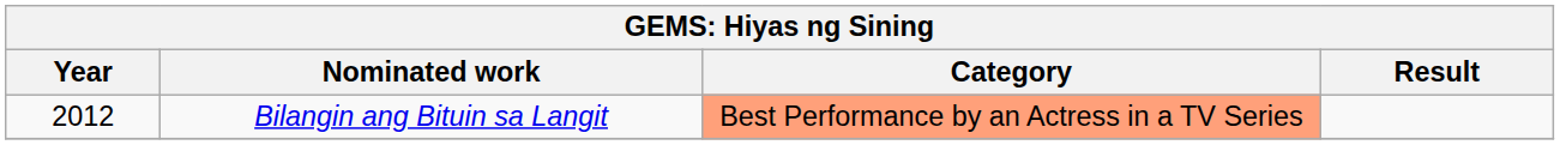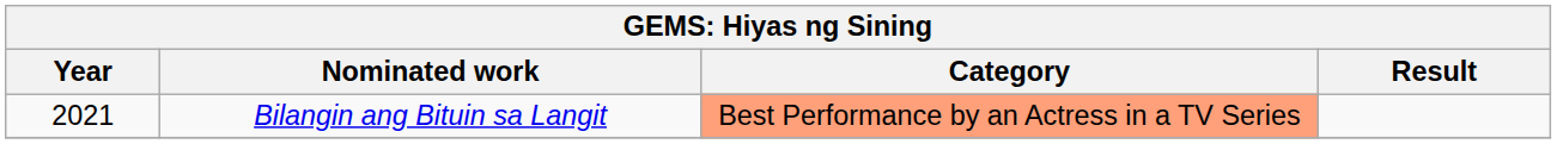Bilangin ang Bituin sa Langit | Year: 2012 -> 2021
